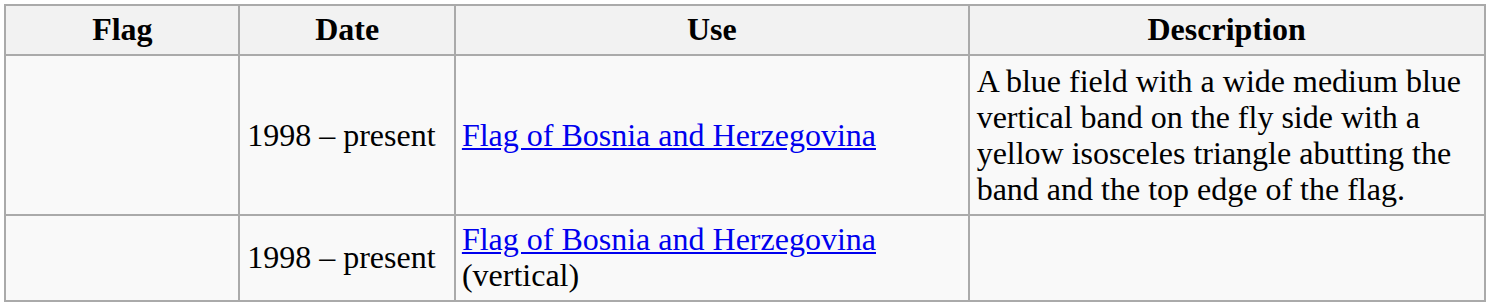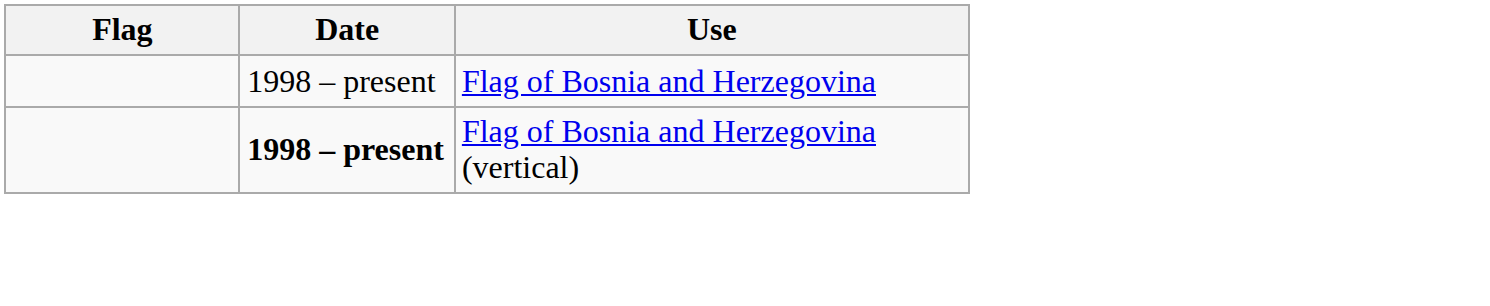- column: Description | A blue field with a wide medium blue vertical band on the fly side with a yellow isosceles triangle abutting the band and the top edge of the flag.
Flag of Bosnia and Herzegovina (vertical) | Date: normal -> bold
